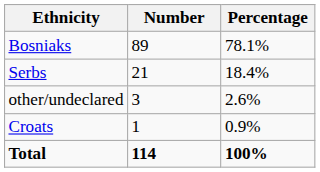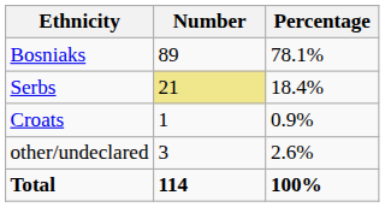Serbs | Number: no background -> khaki background
rows swapped: Croats <-> other/undeclared
